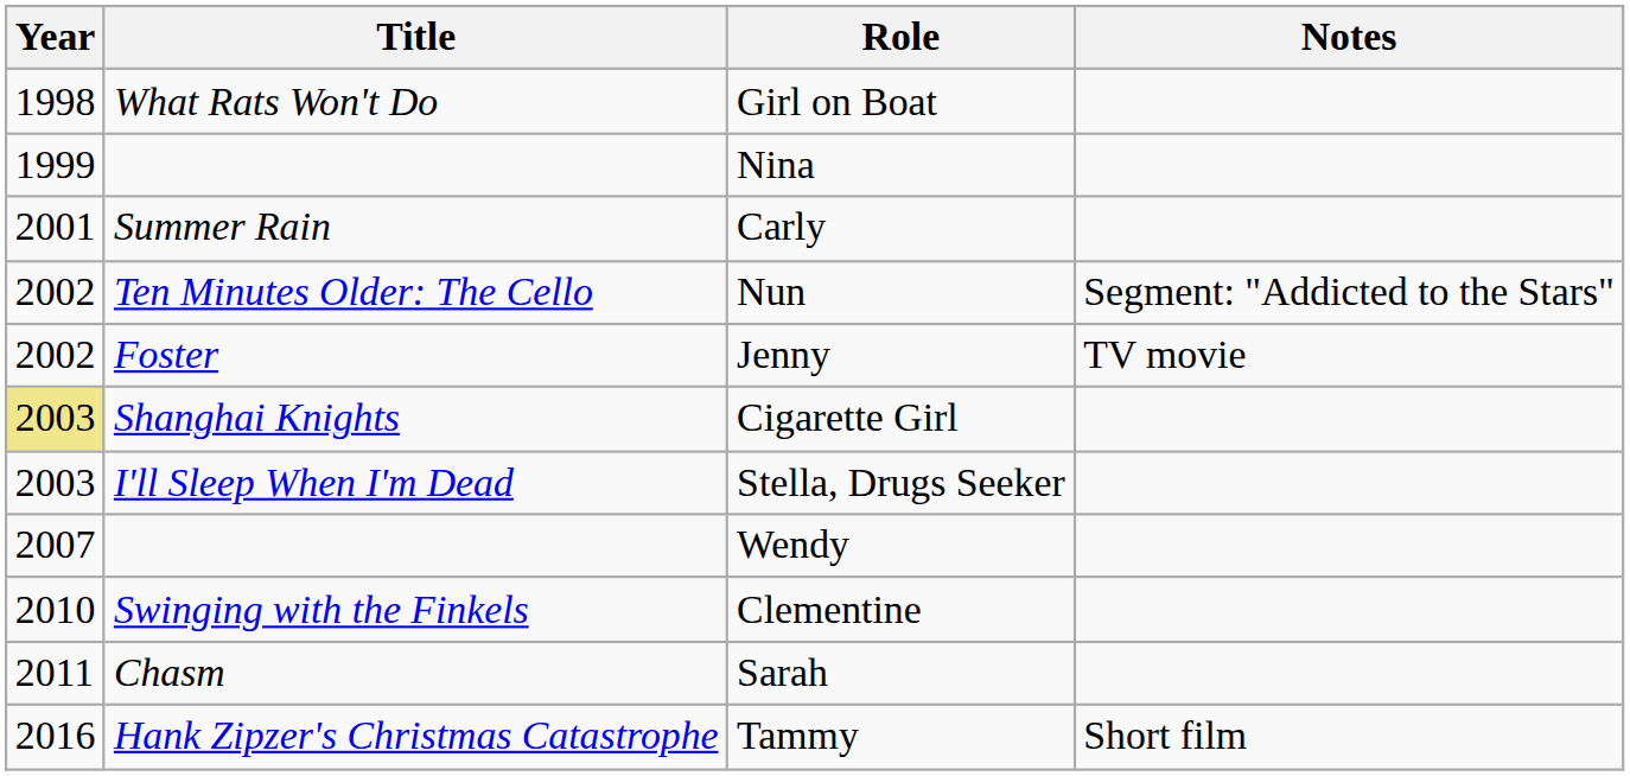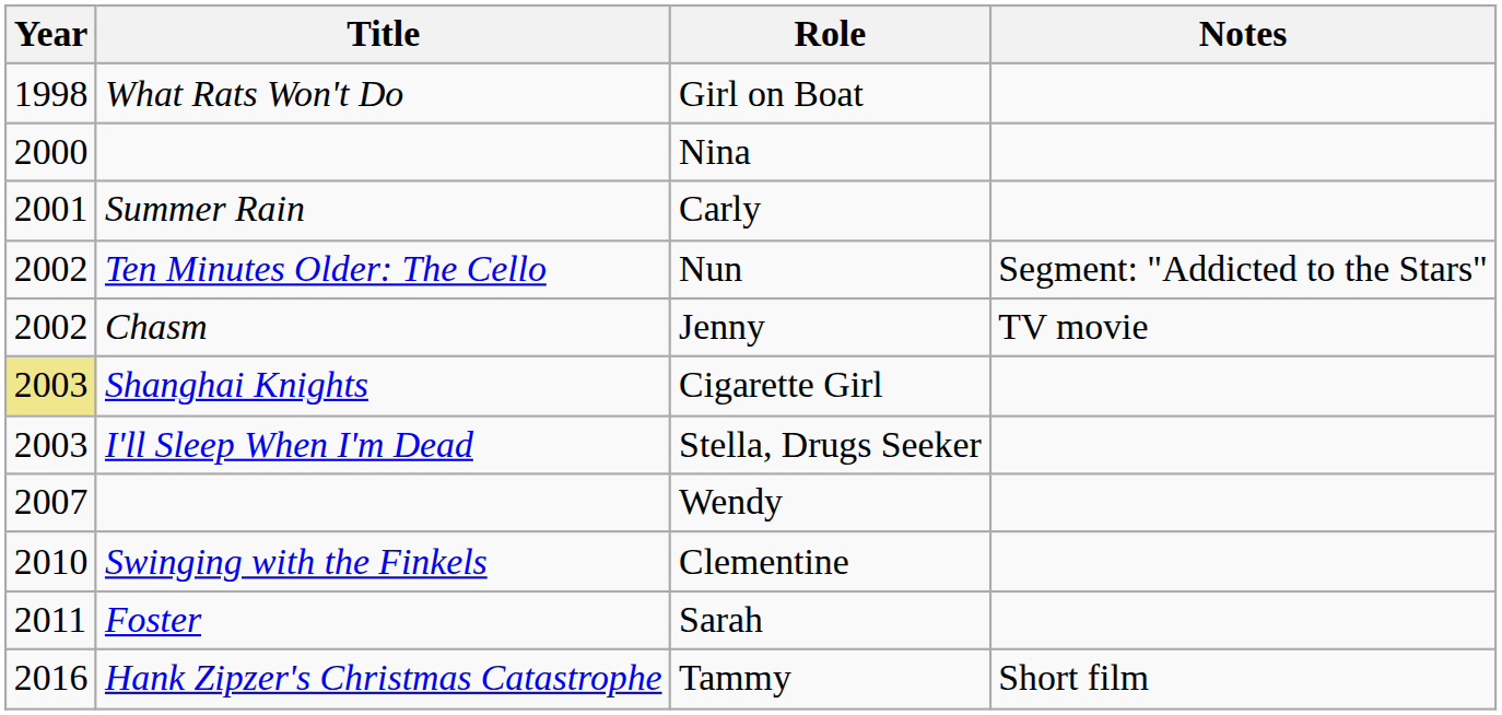Nina | Year: 1999 -> 2000
Jenny | Title: Foster -> Chasm
Sarah | Title: Chasm -> Foster
